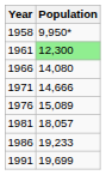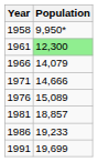1966 | Population: 14,080 -> 14,079
1981 | Population: 18,057 -> 18,857
